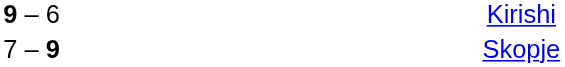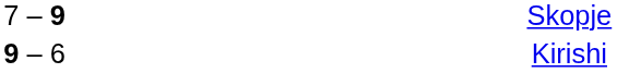rows swapped: Kirishi <-> Skopje
